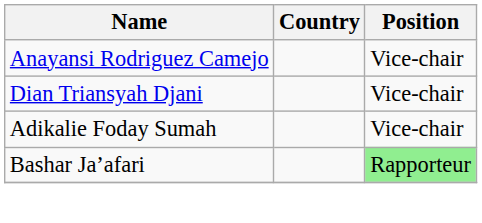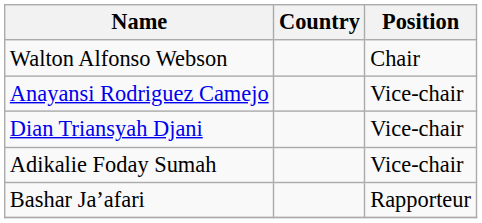+ row: Walton Alfonso Webson | Chair
Bashar Ja’afari | Position: lightgreen background -> no background
